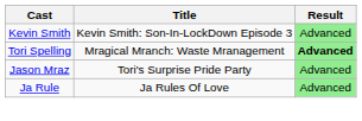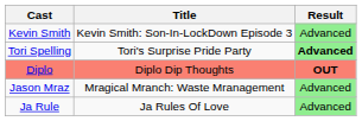Tori Spelling | Title: Mragical Mranch: Waste Mranagement -> Tori's Surprise Pride Party
+ row: Diplo | Diplo Dip Thoughts | OUT
Jason Mraz | Title: Tori's Surprise Pride Party -> Mragical Mranch: Waste Mranagement
